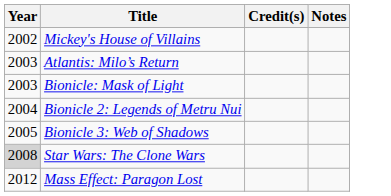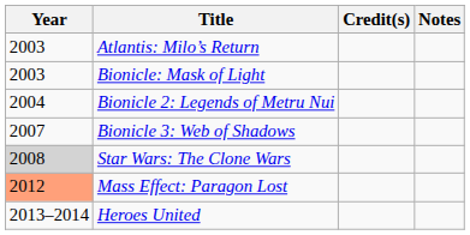- row: 2002 | Mickey's House of Villains
Bionicle 3: Web of Shadows | Year: 2005 -> 2007
Mass Effect: Paragon Lost | Year: no background -> lightsalmon background
+ row: 2013–2014 | Heroes United
